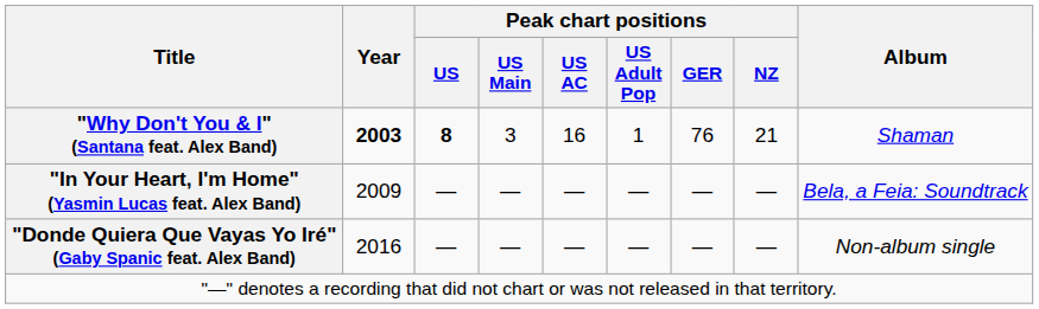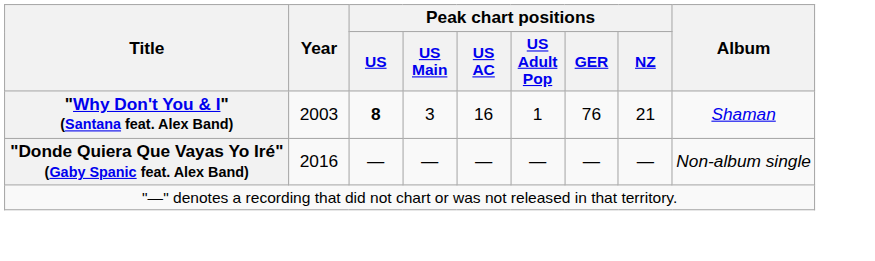"Why Don't You & I" (Santana feat. Alex Band) | Year: bold -> normal
- row: "In Your Heart, I'm Home" (Yasmin Lucas feat. Alex Band) | 2009 | — | — | — | — | — | — | Bela, a Feia: Soundtrack
